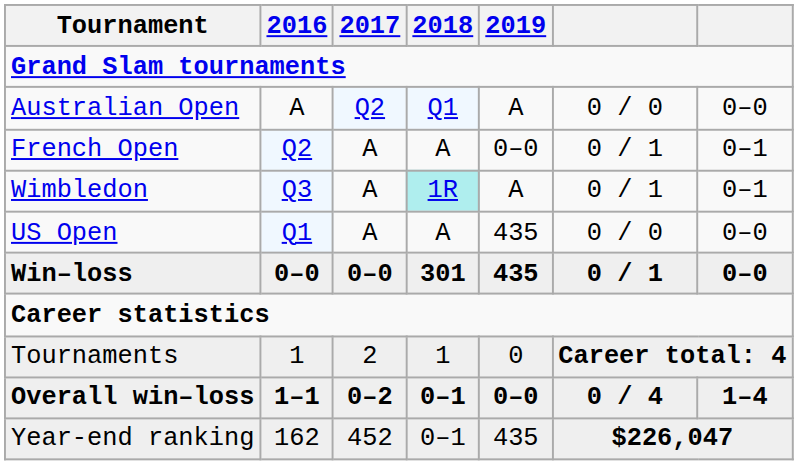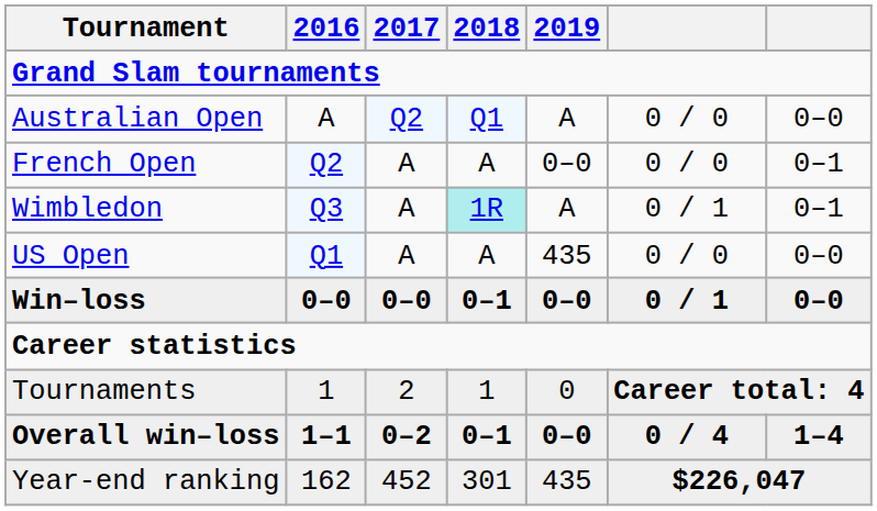French Open | column 6: 0 / 1 -> 0 / 0
Win–loss | 2018: 301 -> 0–1
Win–loss | 2019: 435 -> 0–0
Year-end ranking | 2018: 0–1 -> 301
